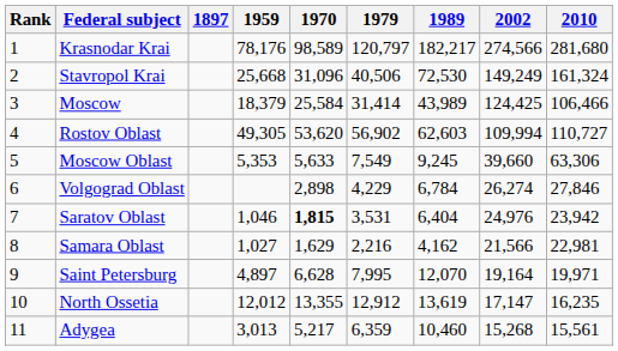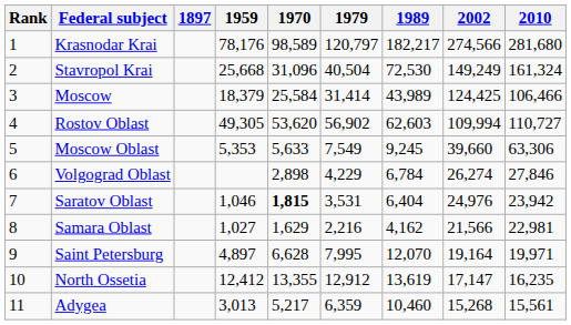Stavropol Krai | 1979: 40,506 -> 40,504
North Ossetia | 1959: 12,012 -> 12,412
